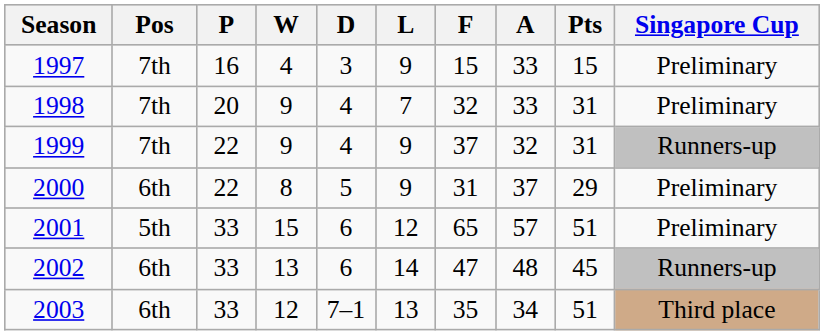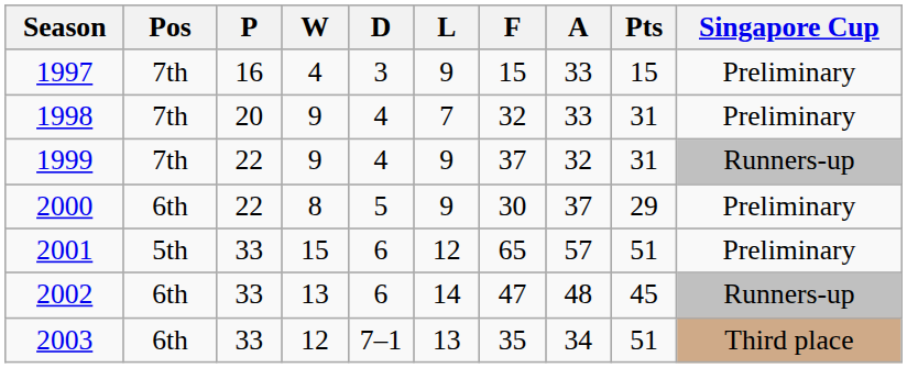2000 | F: 31 -> 30
